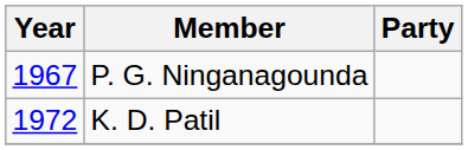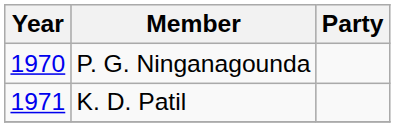P. G. Ninganagounda | Year: 1967 -> 1970
K. D. Patil | Year: 1972 -> 1971
